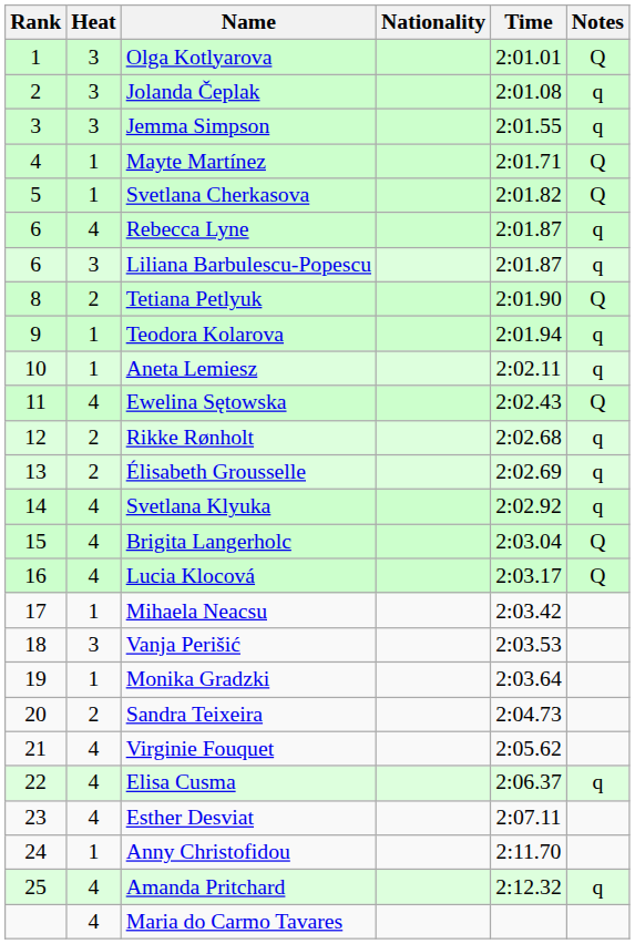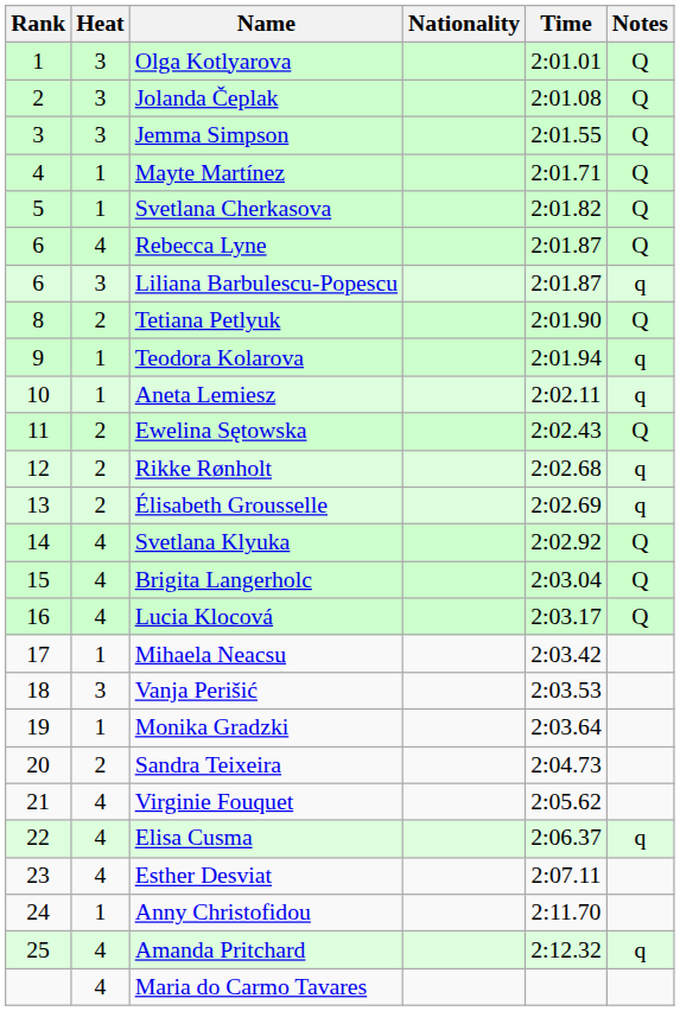Jolanda Čeplak | Notes: q -> Q
Jemma Simpson | Notes: q -> Q
Rebecca Lyne | Notes: q -> Q
Ewelina Sętowska | Heat: 4 -> 2
Svetlana Klyuka | Notes: q -> Q
